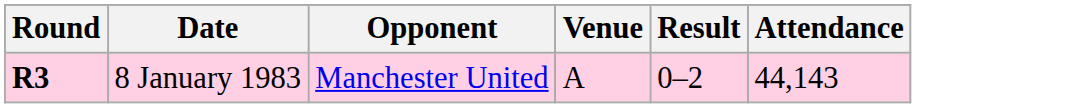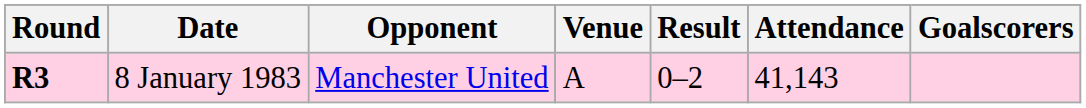+ column: Goalscorers
8 January 1983 | Attendance: 44,143 -> 41,143
